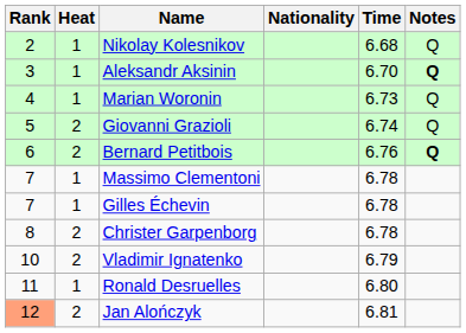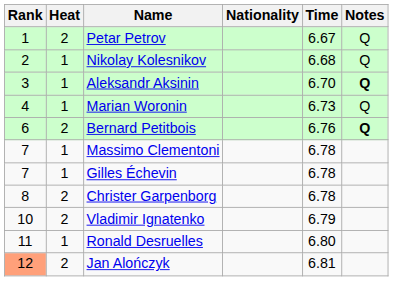+ row: 1 | 2 | Petar Petrov | 6.67 | Q
- row: 5 | 2 | Giovanni Grazioli | 6.74 | Q
